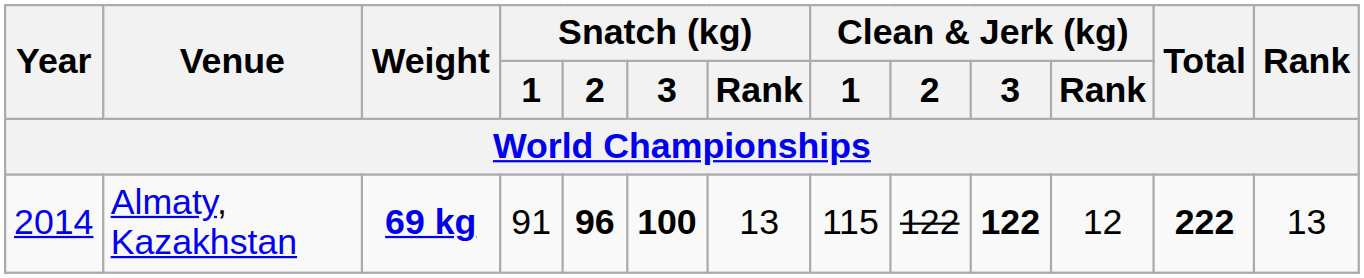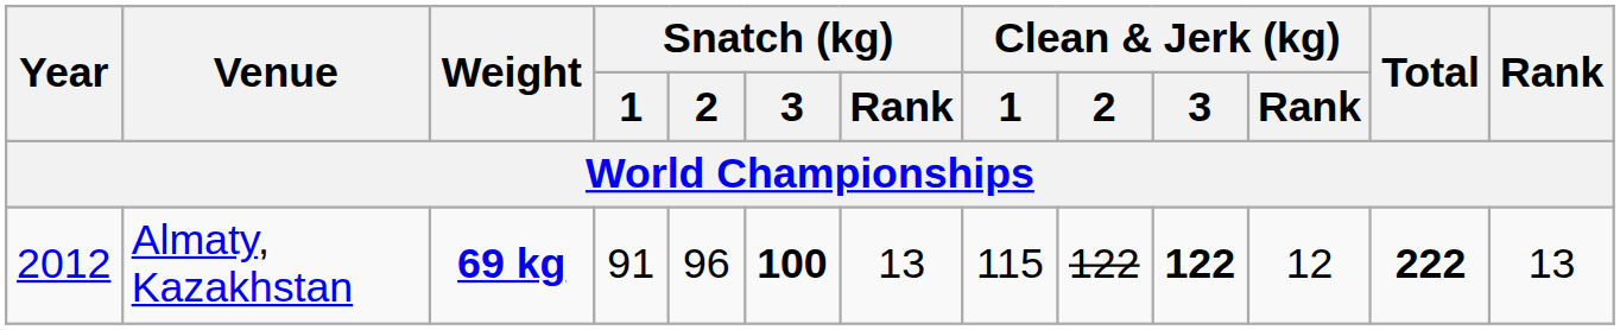Almaty, Kazakhstan | Year: 2014 -> 2012
Almaty, Kazakhstan | Snatch (kg) / 2: bold -> normal
